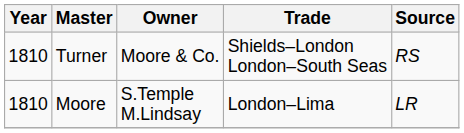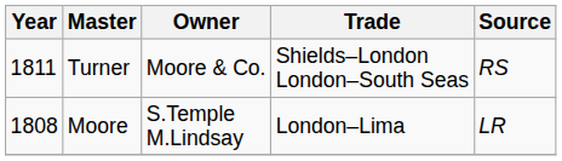Turner | Year: 1810 -> 1811
Moore | Year: 1810 -> 1808
